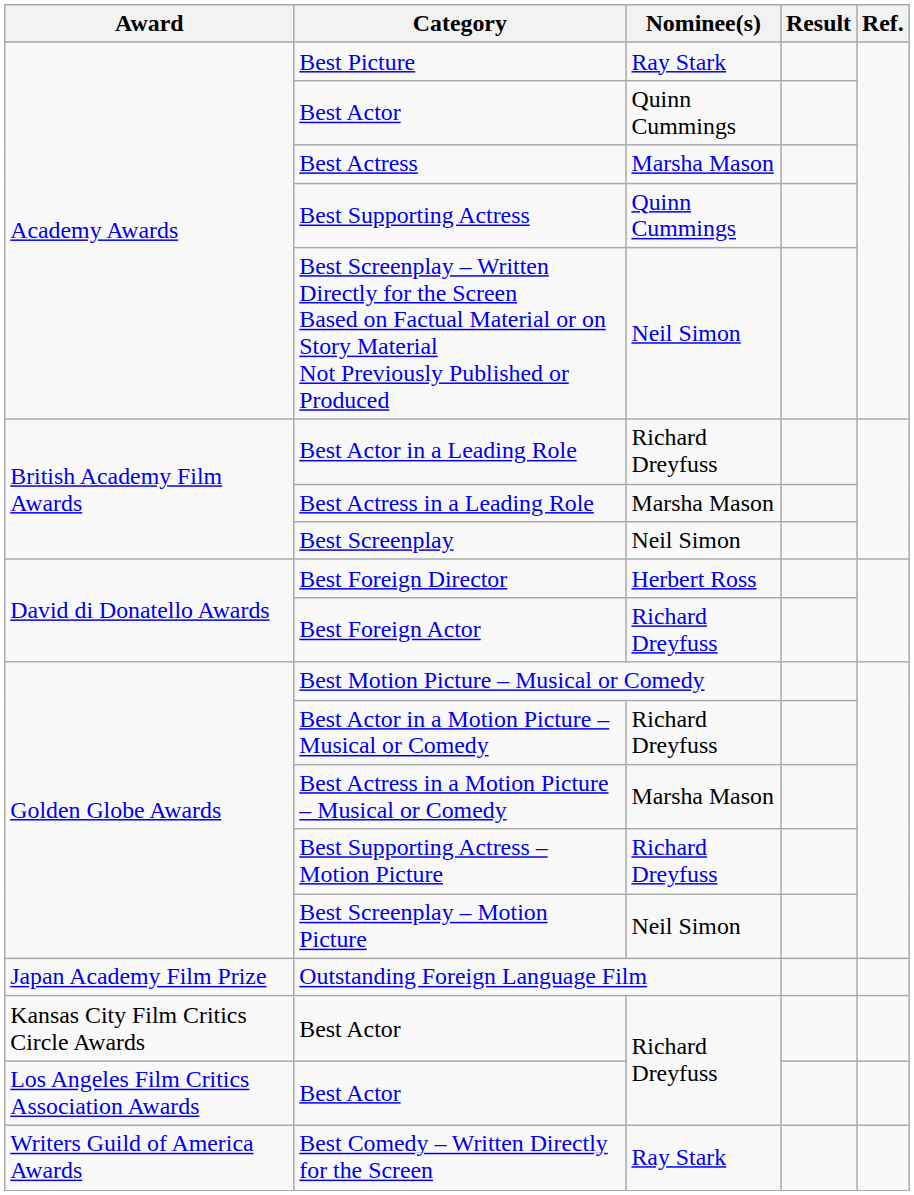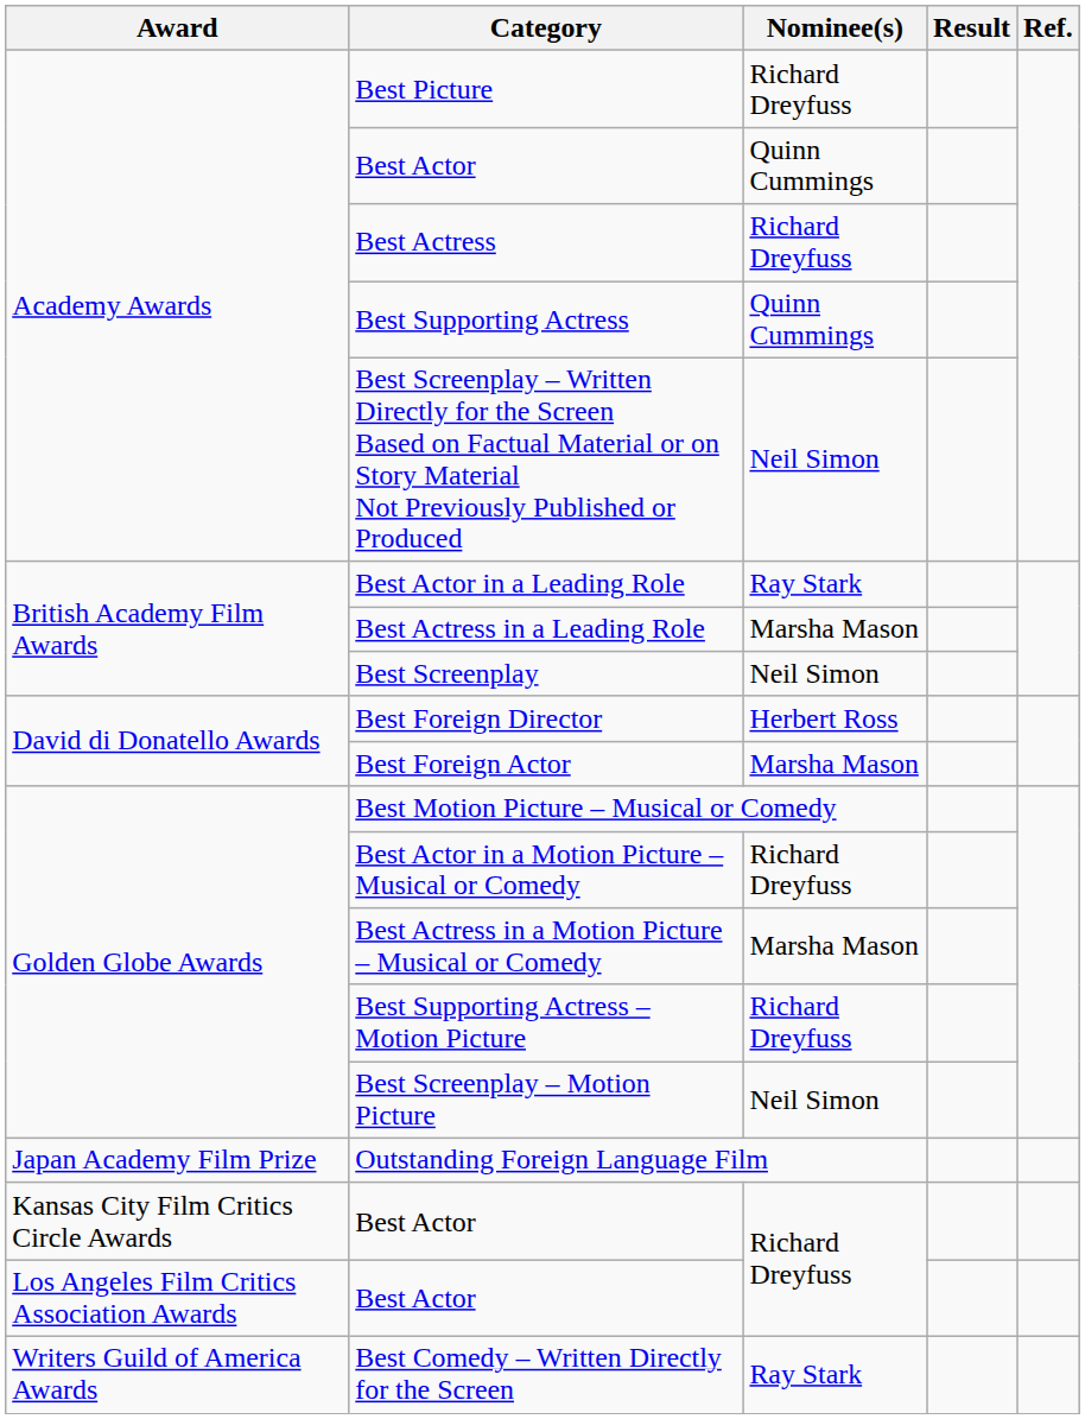Best Picture | Nominee(s): Ray Stark -> Richard Dreyfuss
Best Actress | Nominee(s): Marsha Mason -> Richard Dreyfuss
Best Actor in a Leading Role | Nominee(s): Richard Dreyfuss -> Ray Stark
Best Foreign Actor | Nominee(s): Richard Dreyfuss -> Marsha Mason
